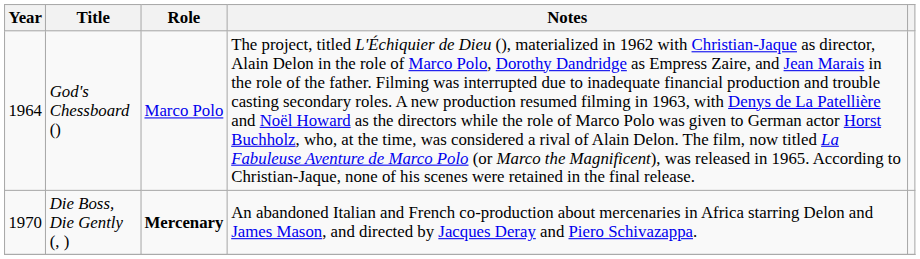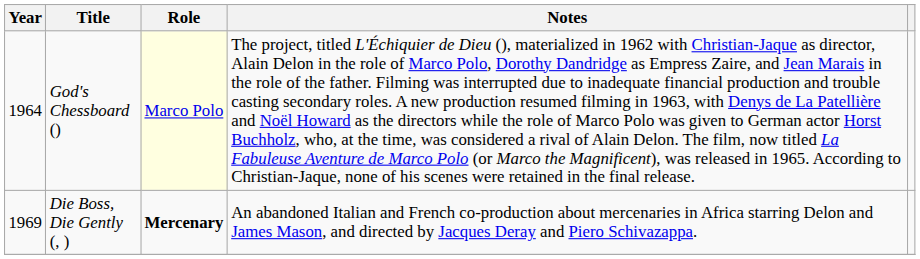God's Chessboard () | Role: no background -> lightyellow background
Die Boss, Die Gently (, ) | Year: 1970 -> 1969
